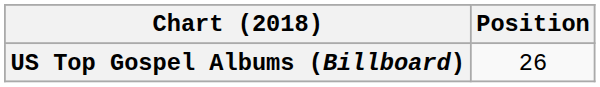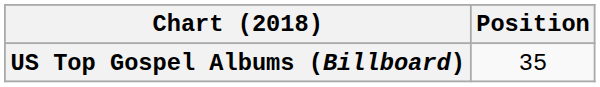US Top Gospel Albums (Billboard) | Position: 26 -> 35
